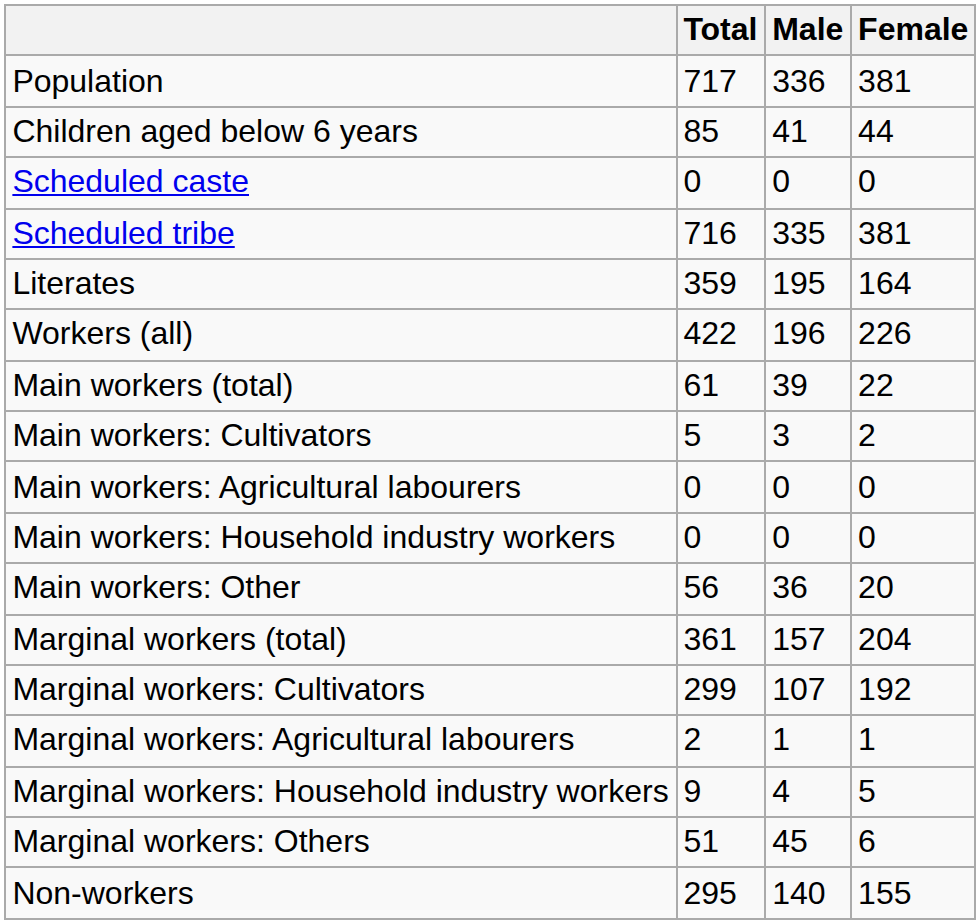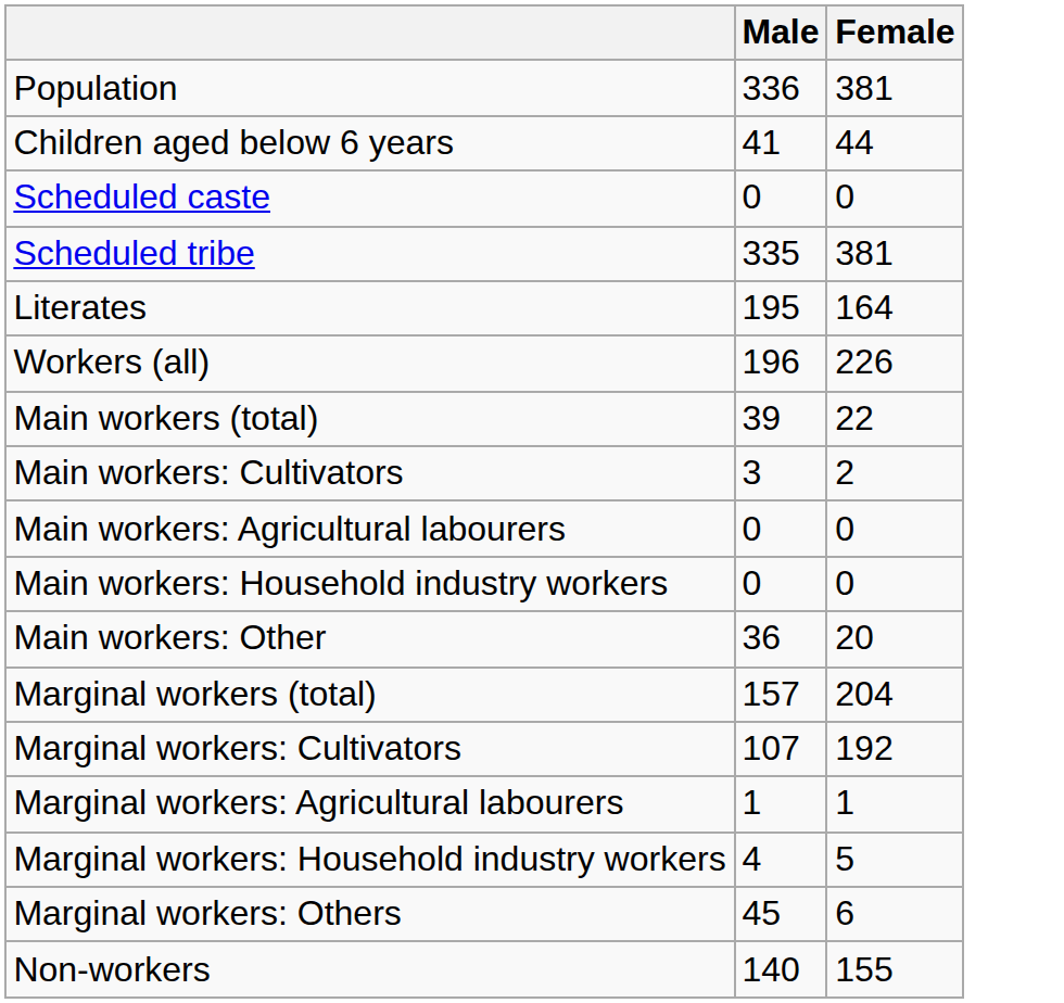- column: Total | 717 | 85 | 0 | 716 | 359 | 422 | 61 | 5 | 0 | 0 | 56 | 361 | 299 | 2 | 9 | 51 | 295
